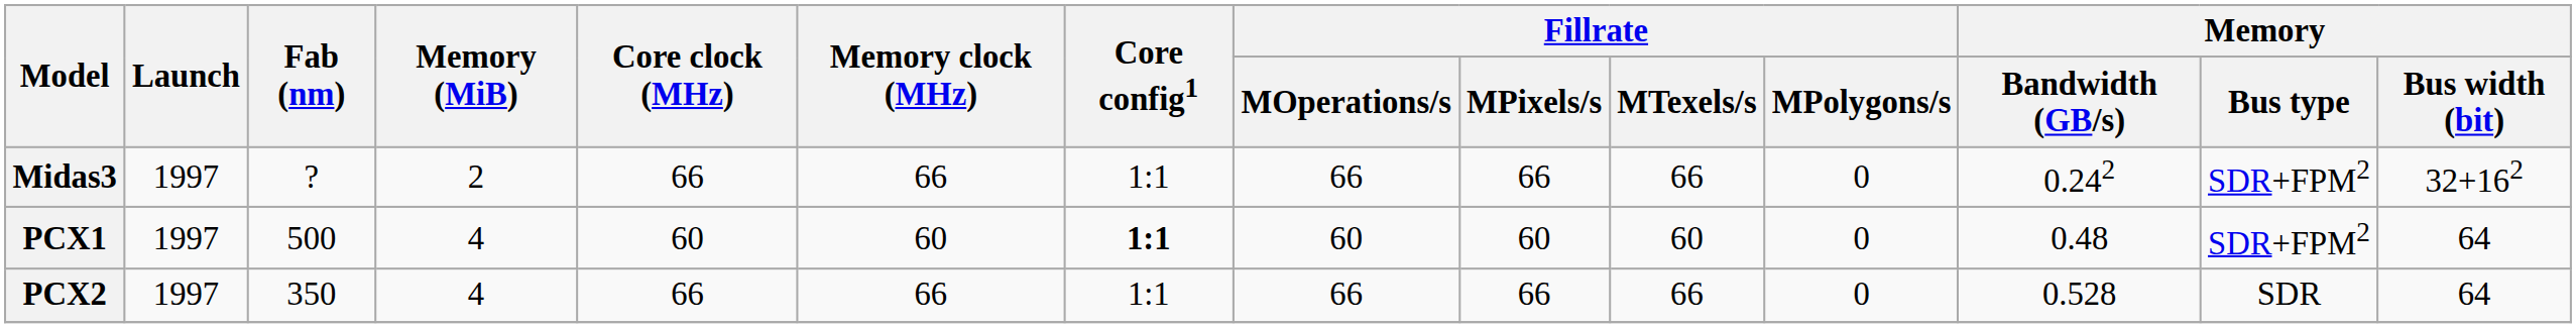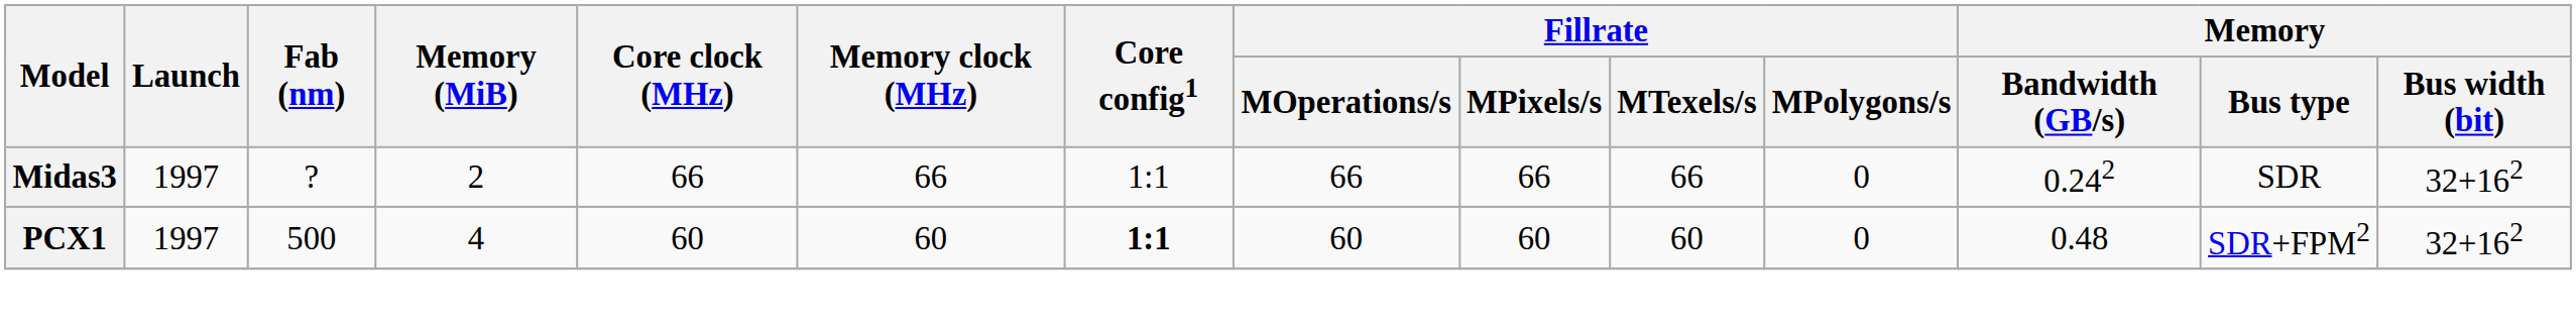Midas3 | Memory / Bus type: SDR+FPM2 -> SDR
PCX1 | Memory / Bus width (bit): 64 -> 32+162
- row: PCX2 | 1997 | 350 | 4 | 66 | 66 | 1:1 | 66 | 66 | 66 | 0 | 0.528 | SDR | 64
